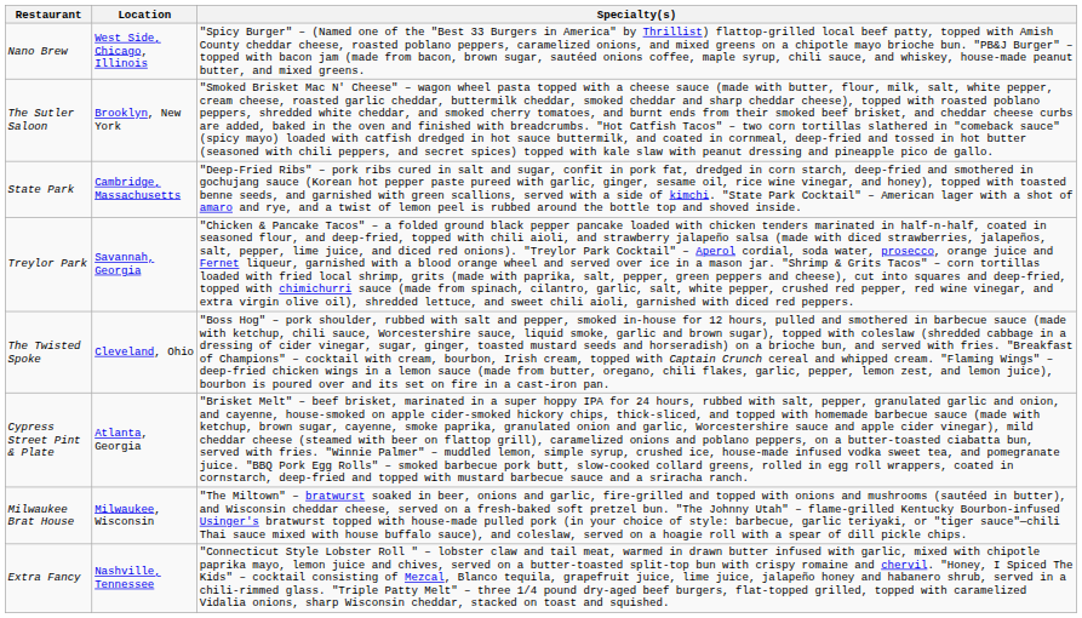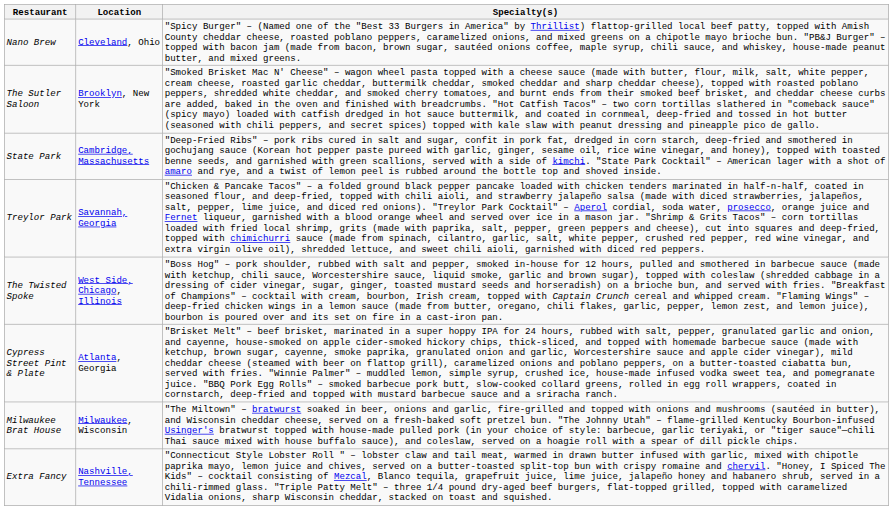Nano Brew | Location: West Side, Chicago, Illinois -> Cleveland, Ohio
The Twisted Spoke | Location: Cleveland, Ohio -> West Side, Chicago, Illinois
